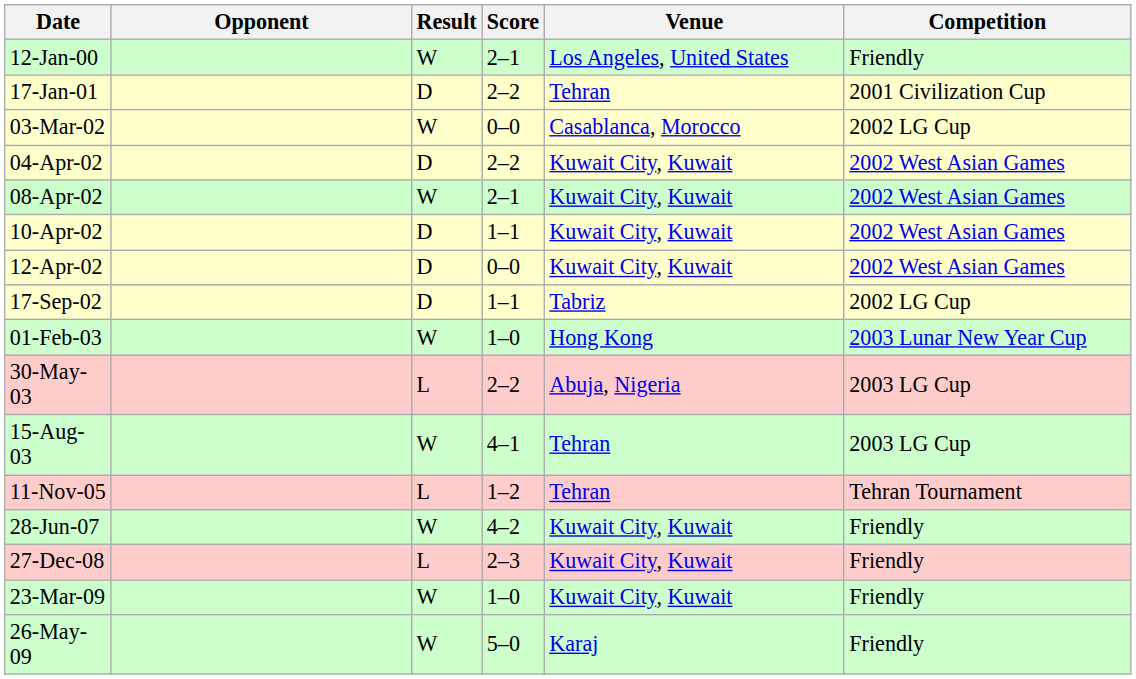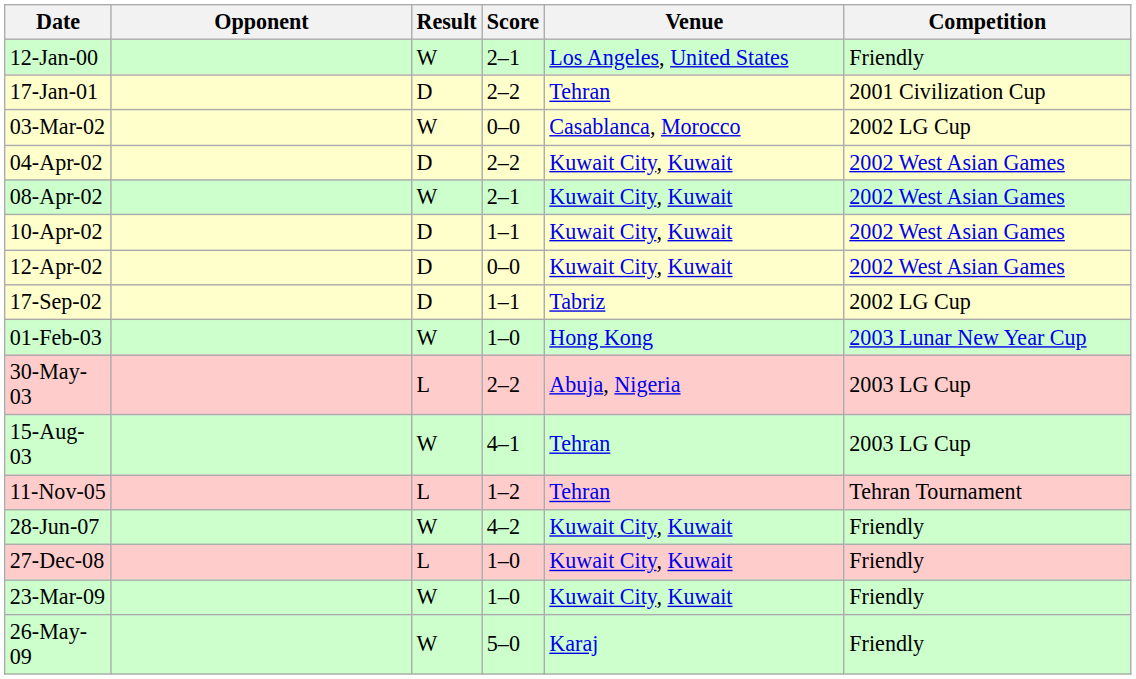27-Dec-08 | Score: 2–3 -> 1–0
